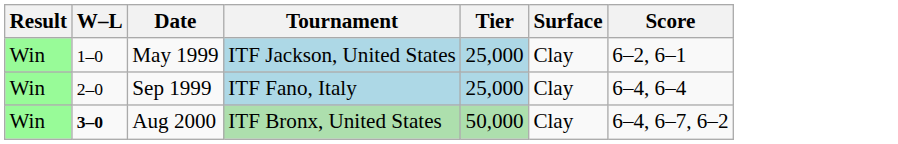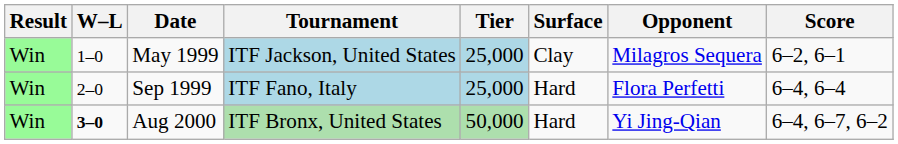+ column: Opponent | Milagros Sequera | Flora Perfetti | Yi Jing-Qian
Sep 1999 | Surface: Clay -> Hard
Aug 2000 | Surface: Clay -> Hard
